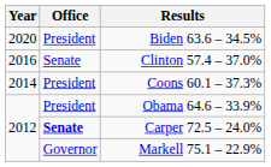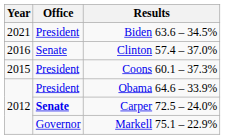Biden 63.6 – 34.5% | Year: 2020 -> 2021
Coons 60.1 – 37.3% | Year: 2014 -> 2015
